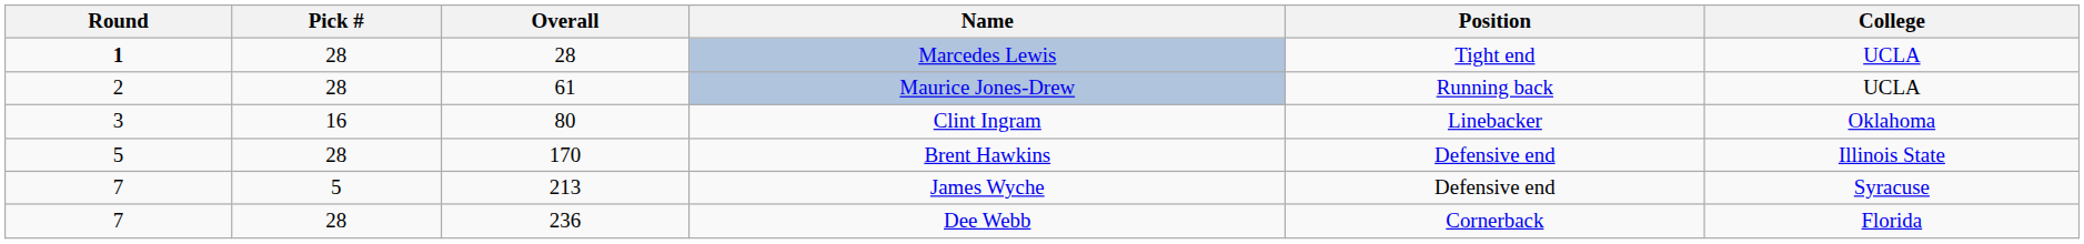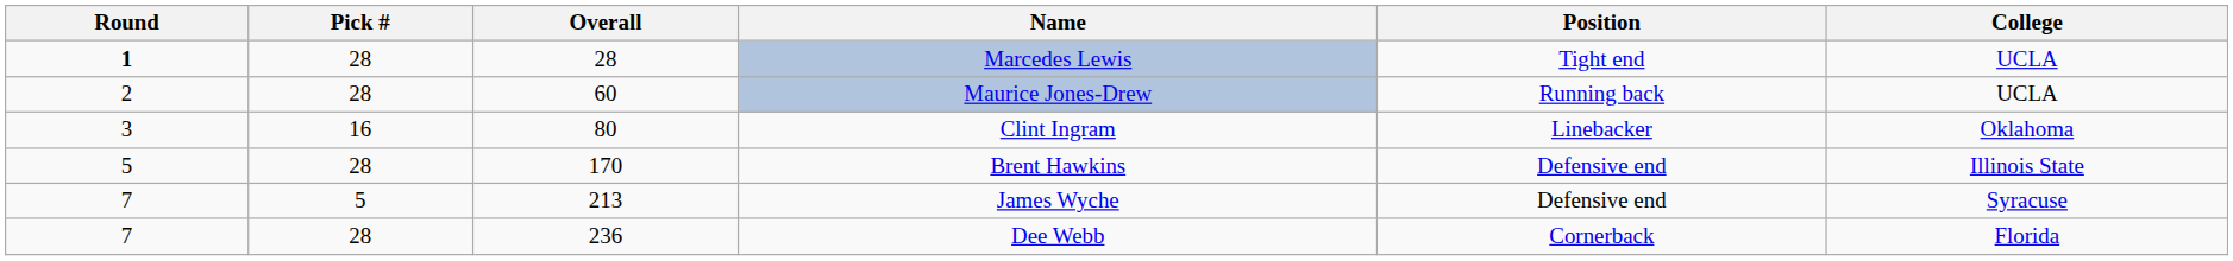Maurice Jones-Drew | Overall: 61 -> 60
